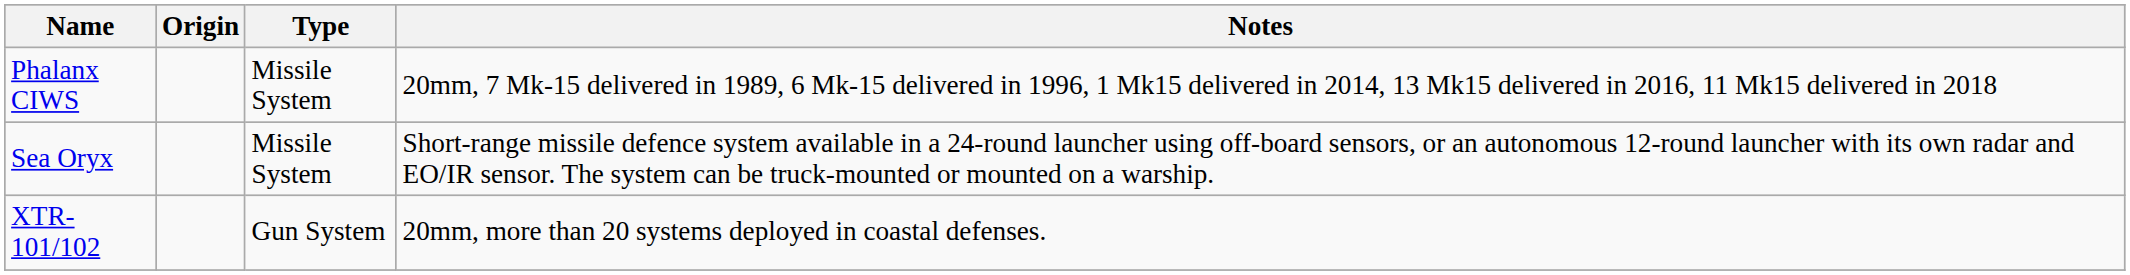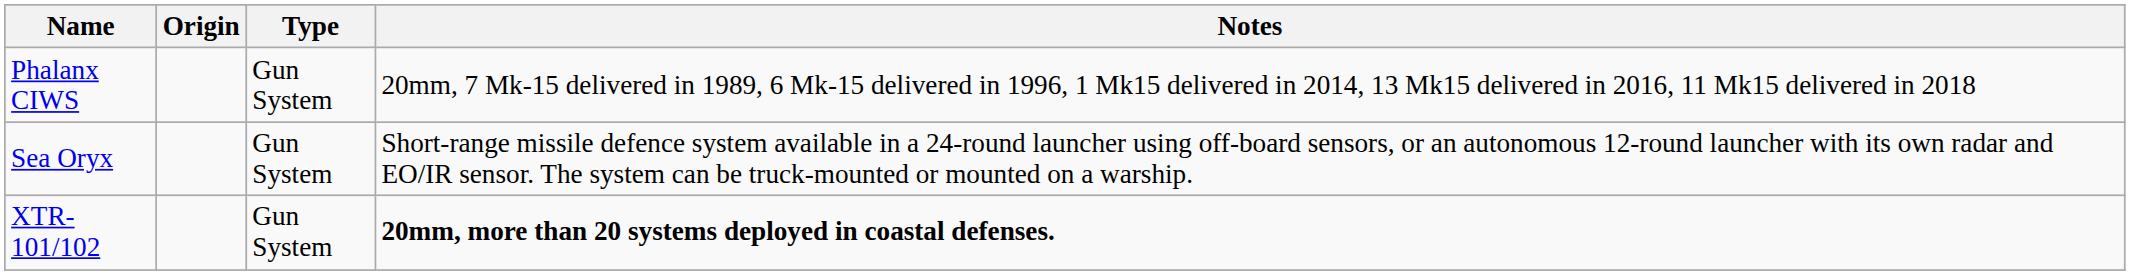Phalanx CIWS | Type: Missile System -> Gun System
Sea Oryx | Type: Missile System -> Gun System
XTR-101/102 | Notes: normal -> bold
